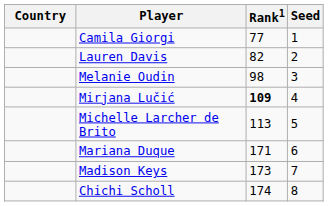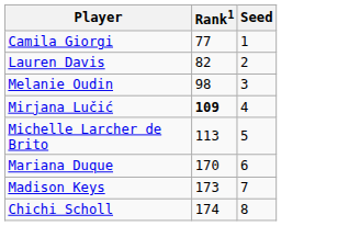- column: Country
Mariana Duque | Rank1: 171 -> 170
